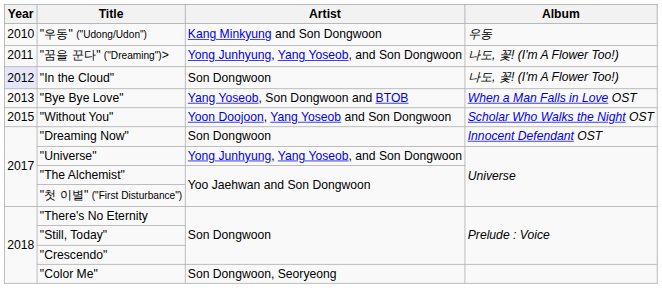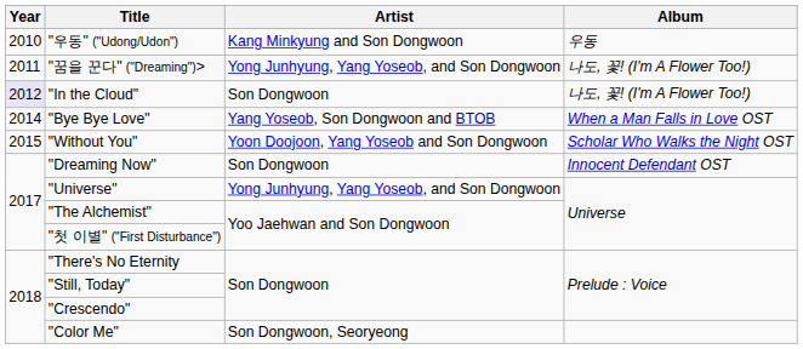"Bye Bye Love" | Year: 2013 -> 2014
